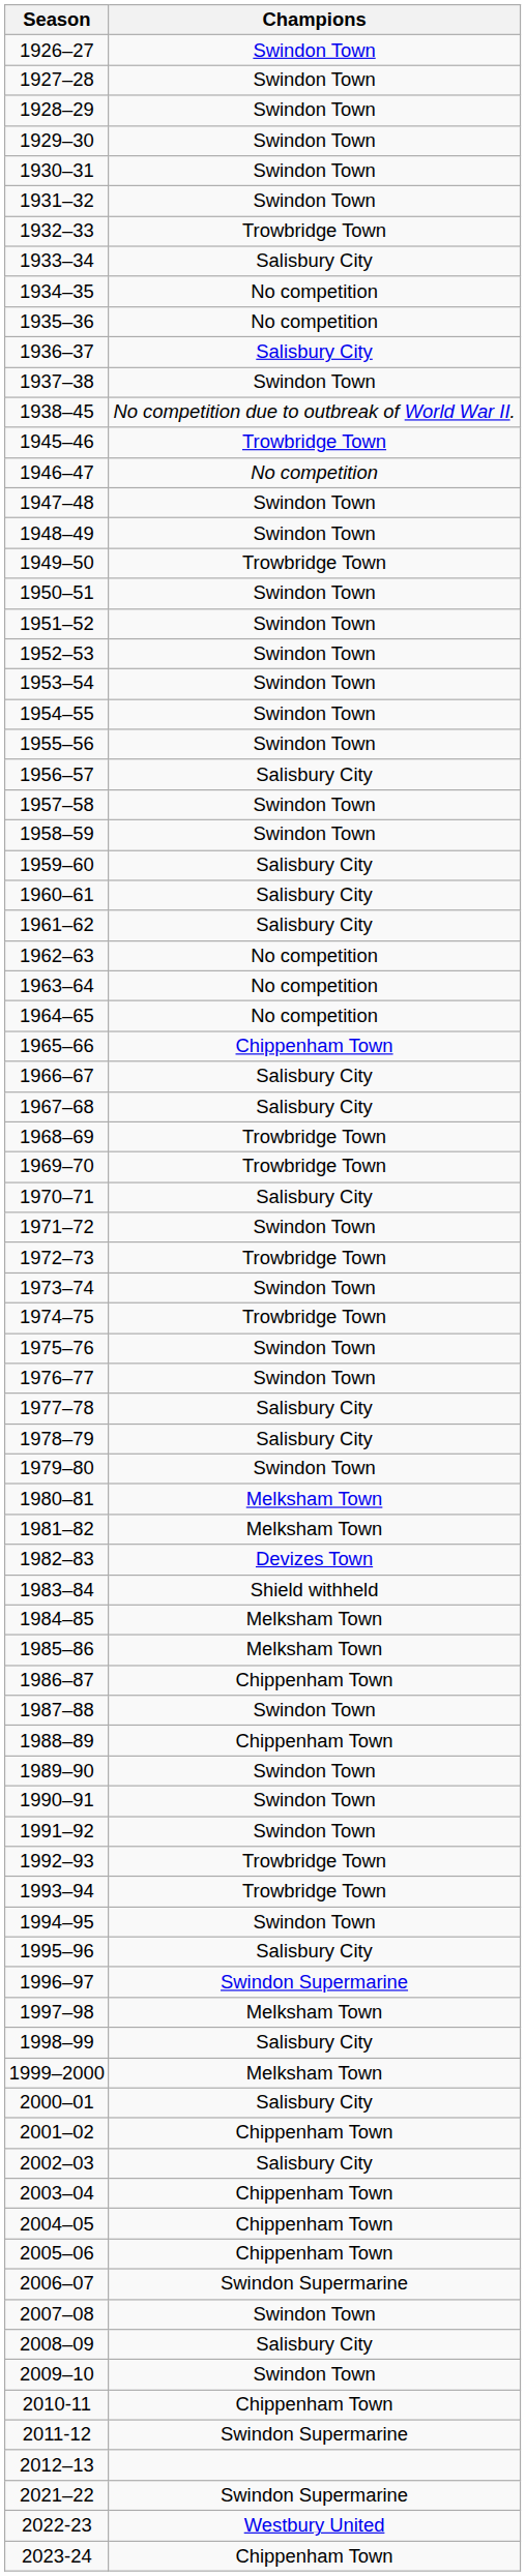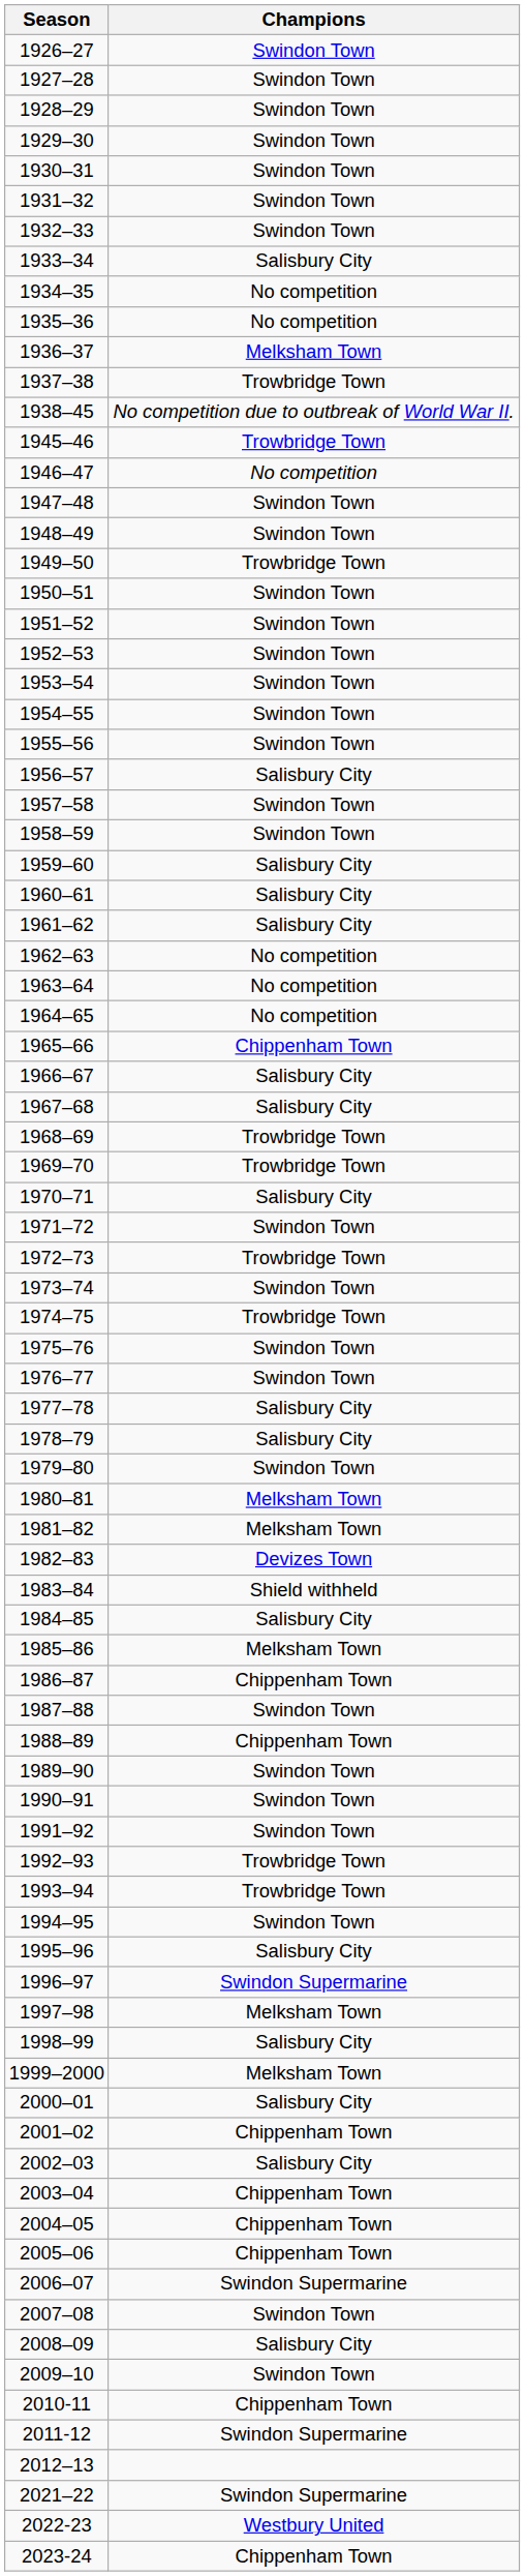1932–33 | Champions: Trowbridge Town -> Swindon Town
1936–37 | Champions: Salisbury City -> Melksham Town
1937–38 | Champions: Swindon Town -> Trowbridge Town
1984–85 | Champions: Melksham Town -> Salisbury City
